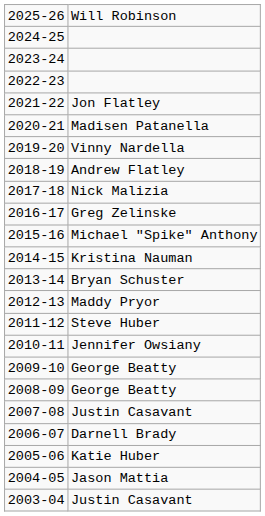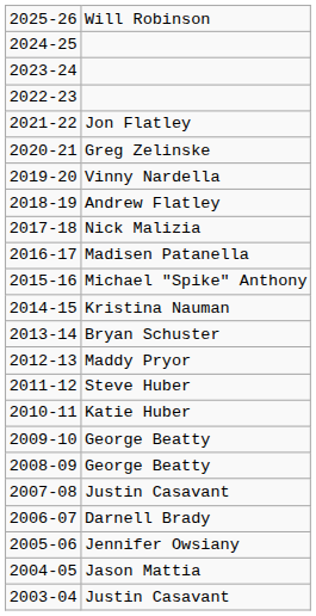2020-21 | column 2: Madisen Patanella -> Greg Zelinske
2016-17 | column 2: Greg Zelinske -> Madisen Patanella
2010-11 | column 2: Jennifer Owsiany -> Katie Huber
2005-06 | column 2: Katie Huber -> Jennifer Owsiany
